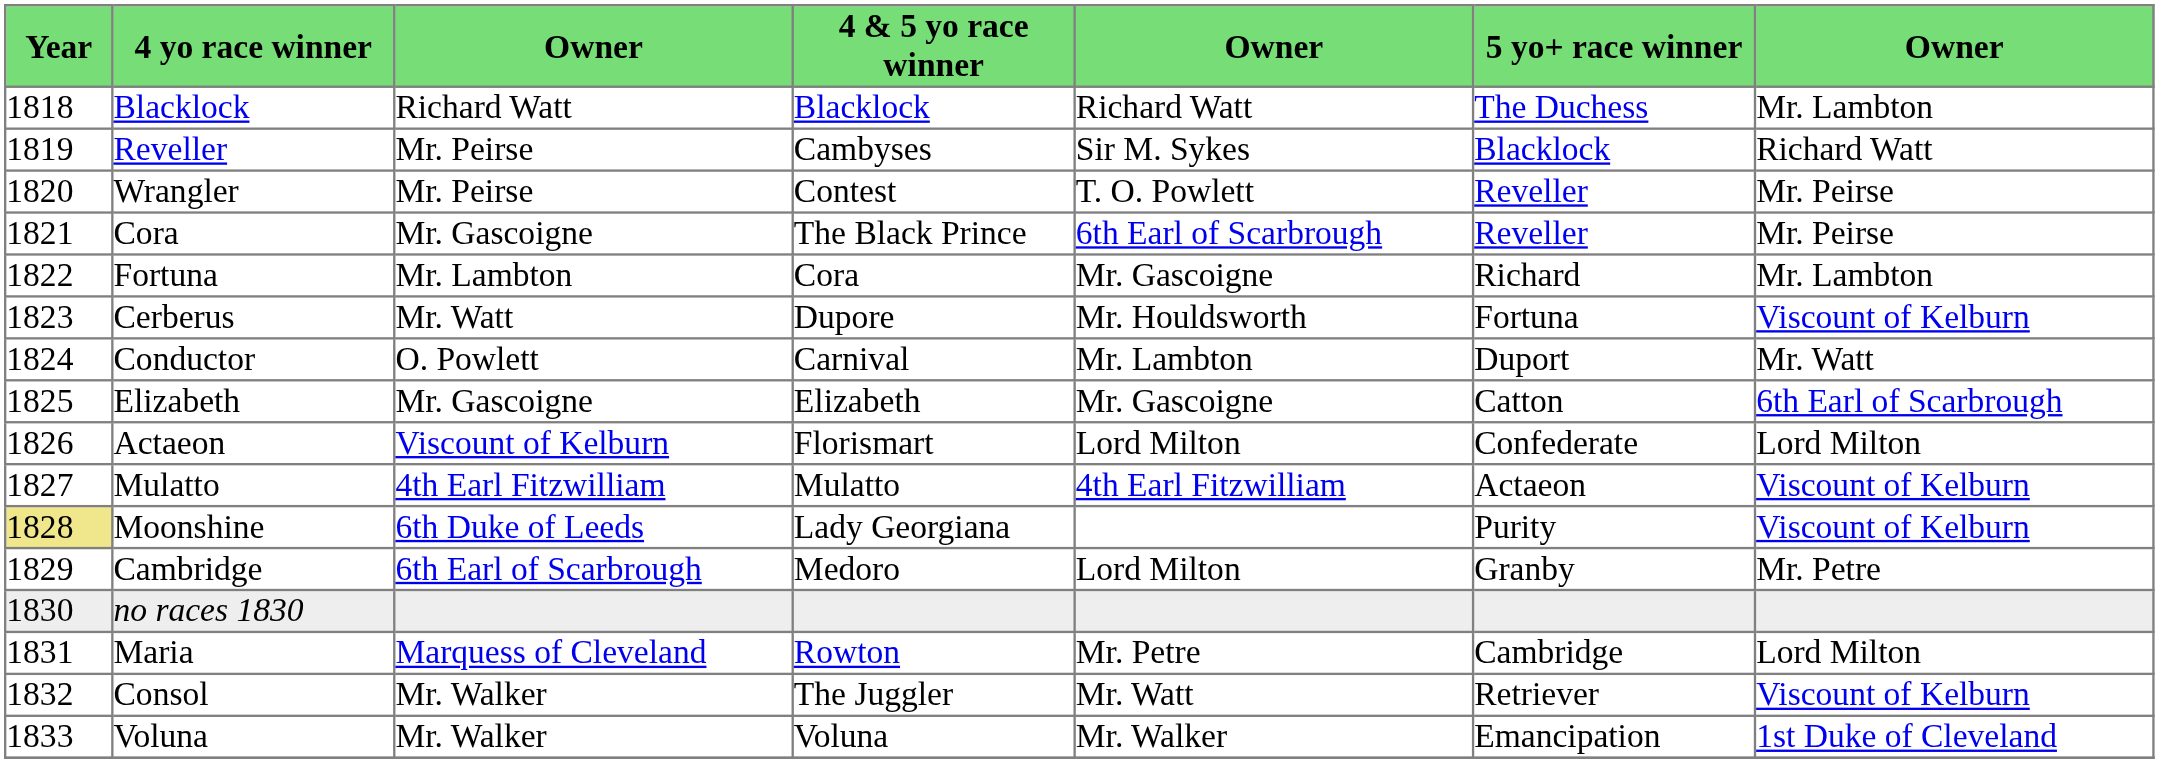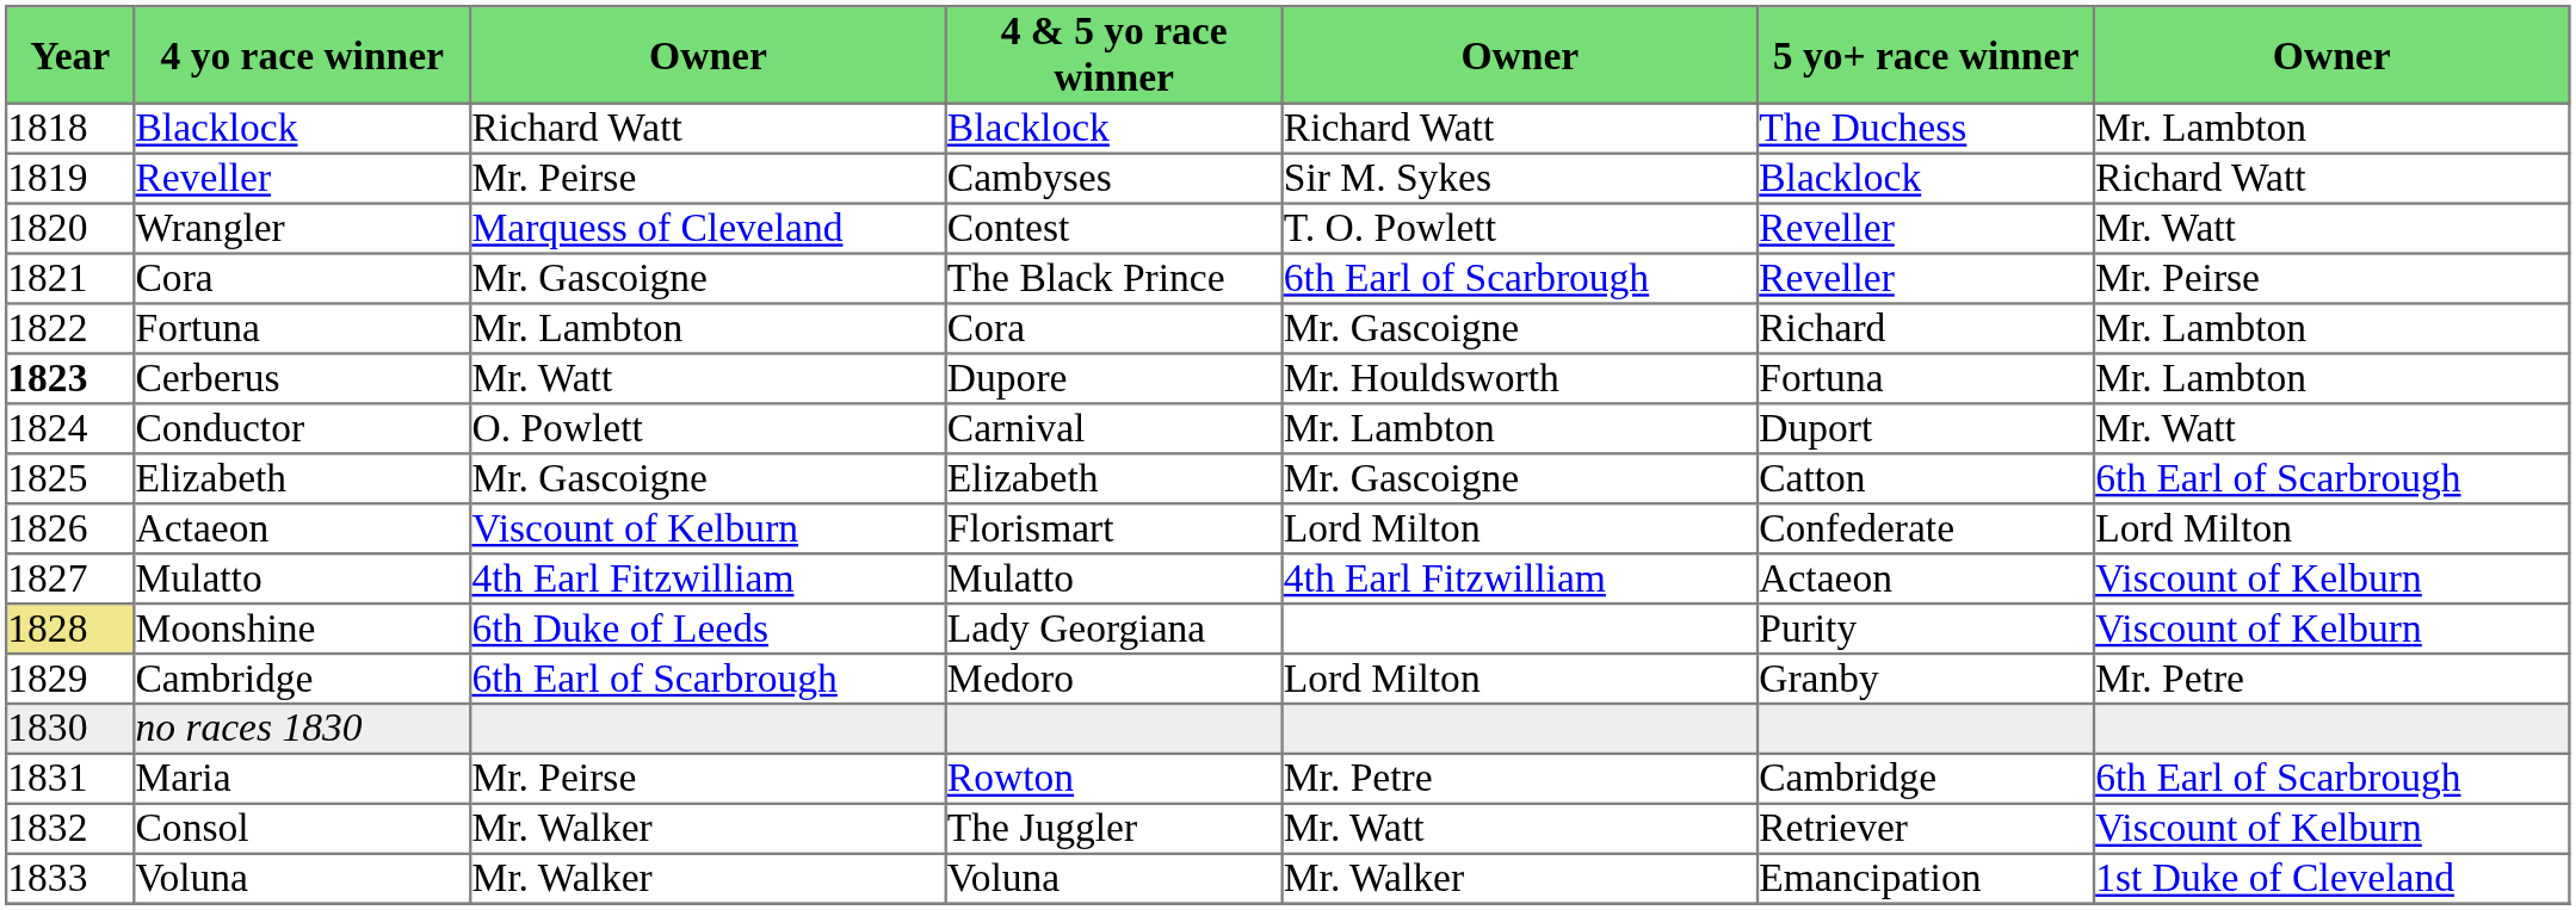Wrangler | column 3: Mr. Peirse -> Marquess of Cleveland
Wrangler | column 7: Mr. Peirse -> Mr. Watt
Cerberus | column 1: normal -> bold
Cerberus | column 7: Viscount of Kelburn -> Mr. Lambton
Maria | column 3: Marquess of Cleveland -> Mr. Peirse
Maria | column 7: Lord Milton -> 6th Earl of Scarbrough
